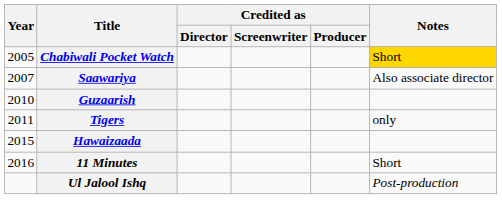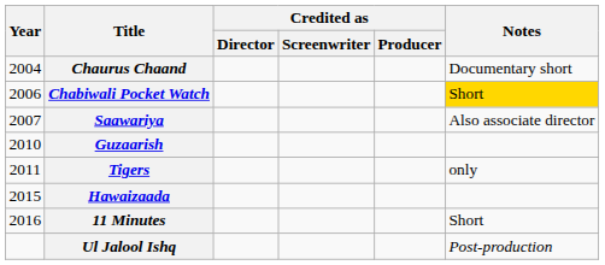+ row: 2004 | Chaurus Chaand | Documentary short
Chabiwali Pocket Watch | Year: 2005 -> 2006
